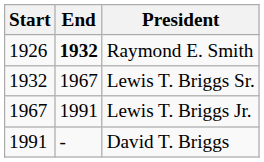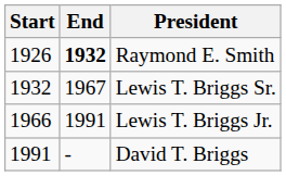Lewis T. Briggs Jr. | Start: 1967 -> 1966
